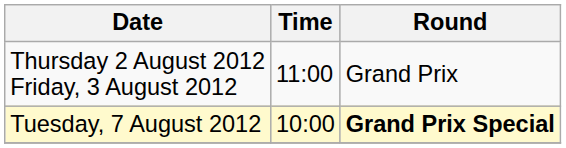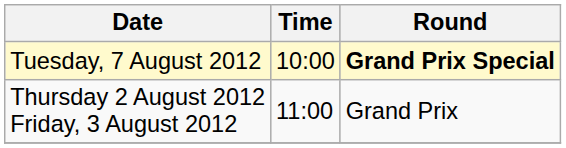rows swapped: Thursday 2 August 2012 Friday, 3 August 2012 <-> Tuesday, 7 August 2012
